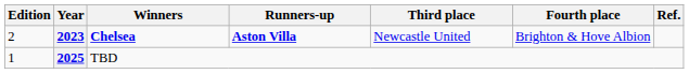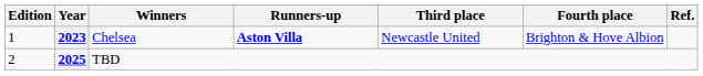2023 | Edition: 2 -> 1
2023 | Winners: bold -> normal
2025 | Edition: 1 -> 2
